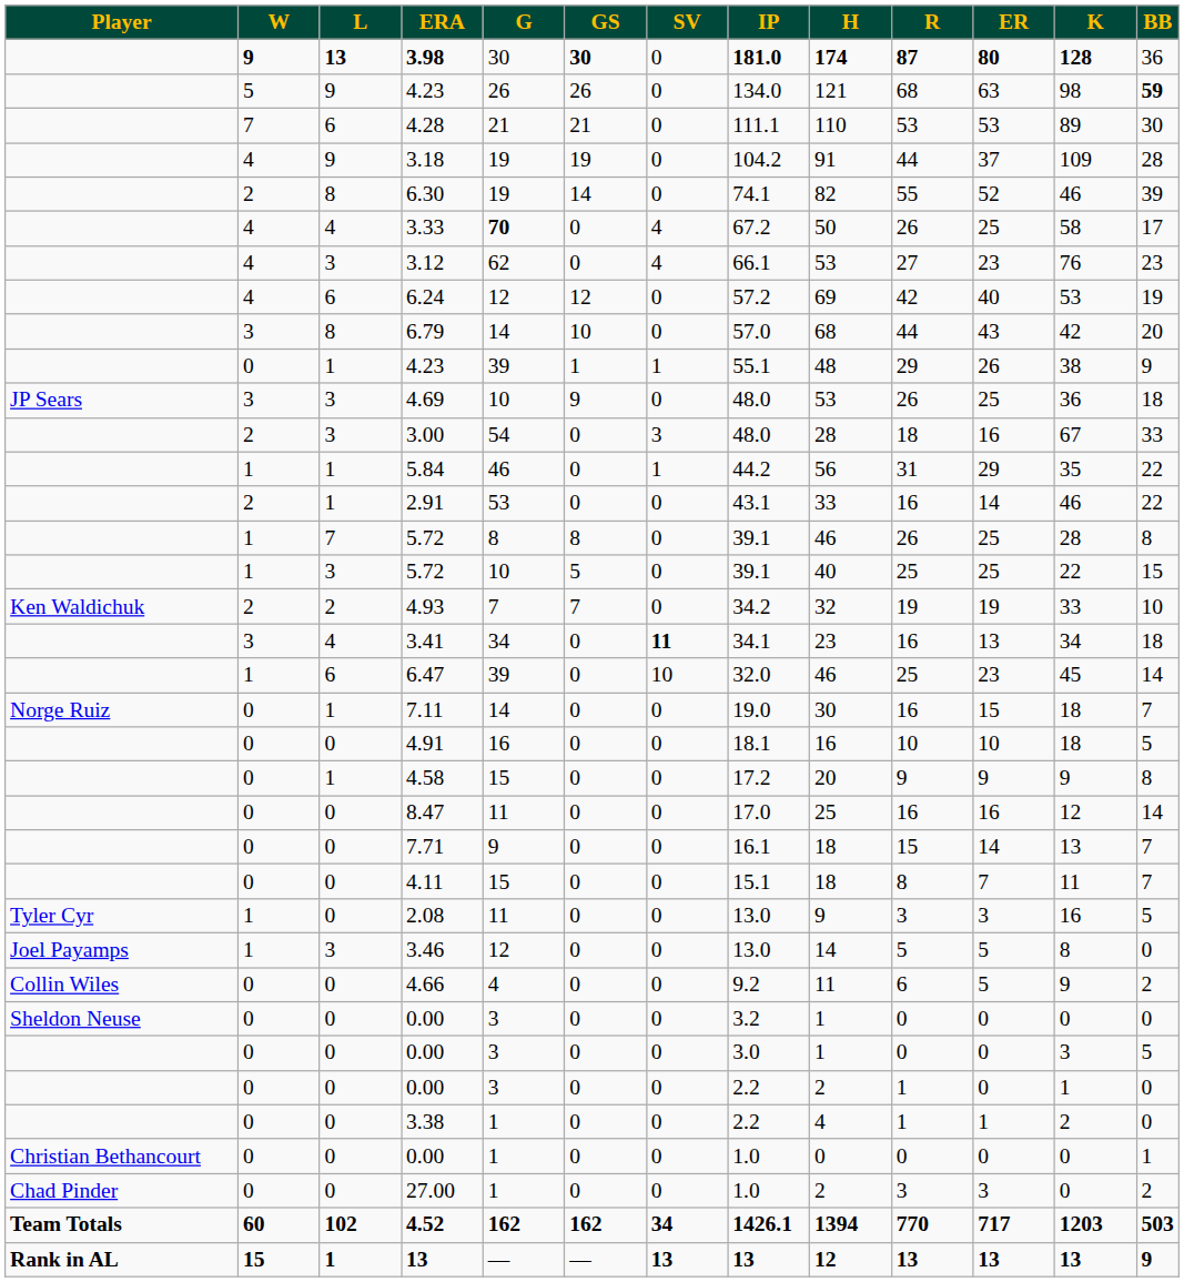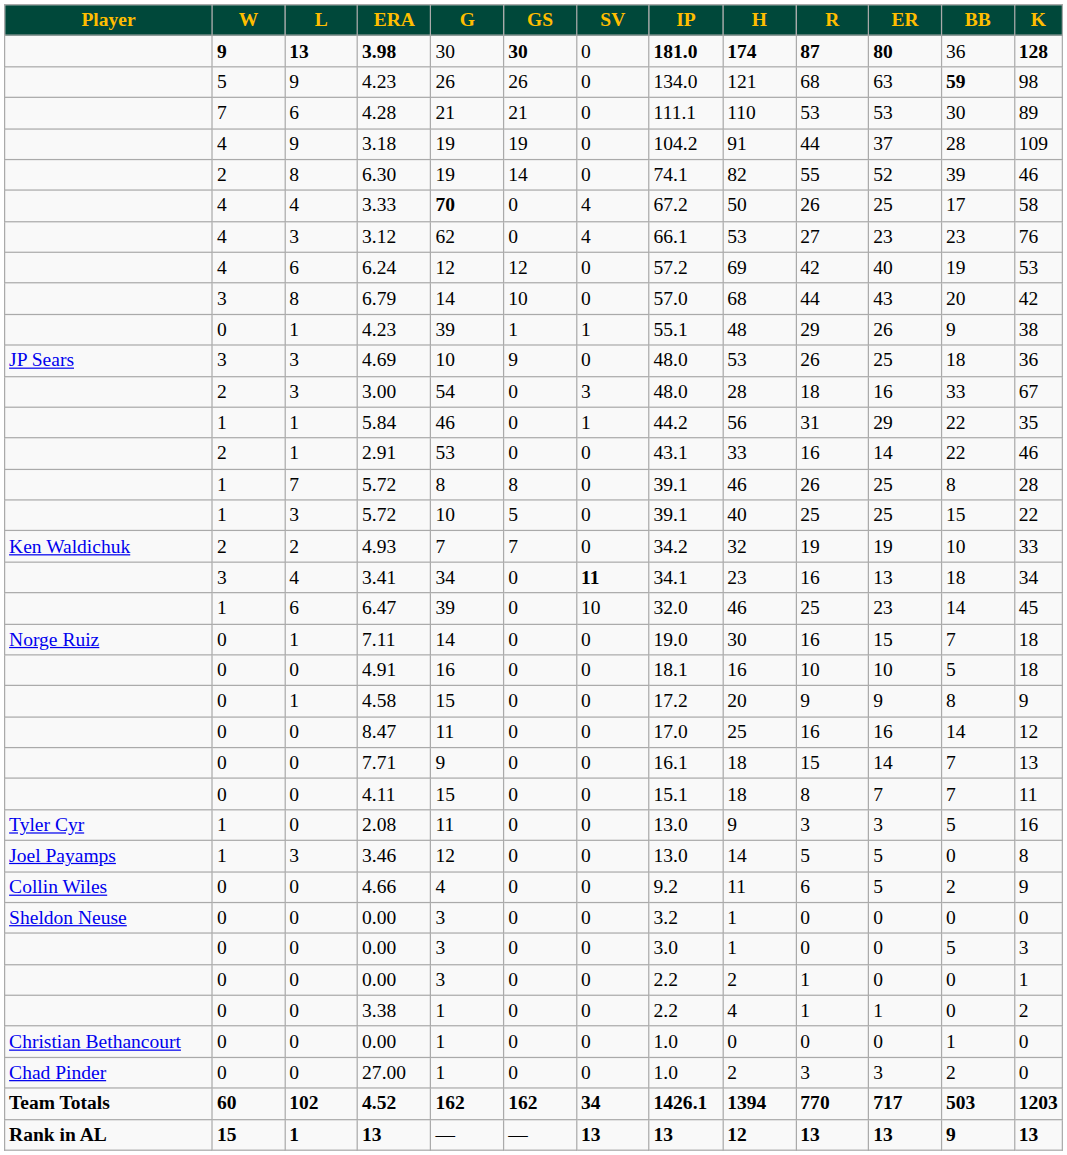columns swapped: BB <-> K
